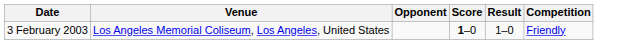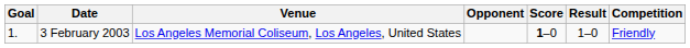+ column: Goal | 1.
